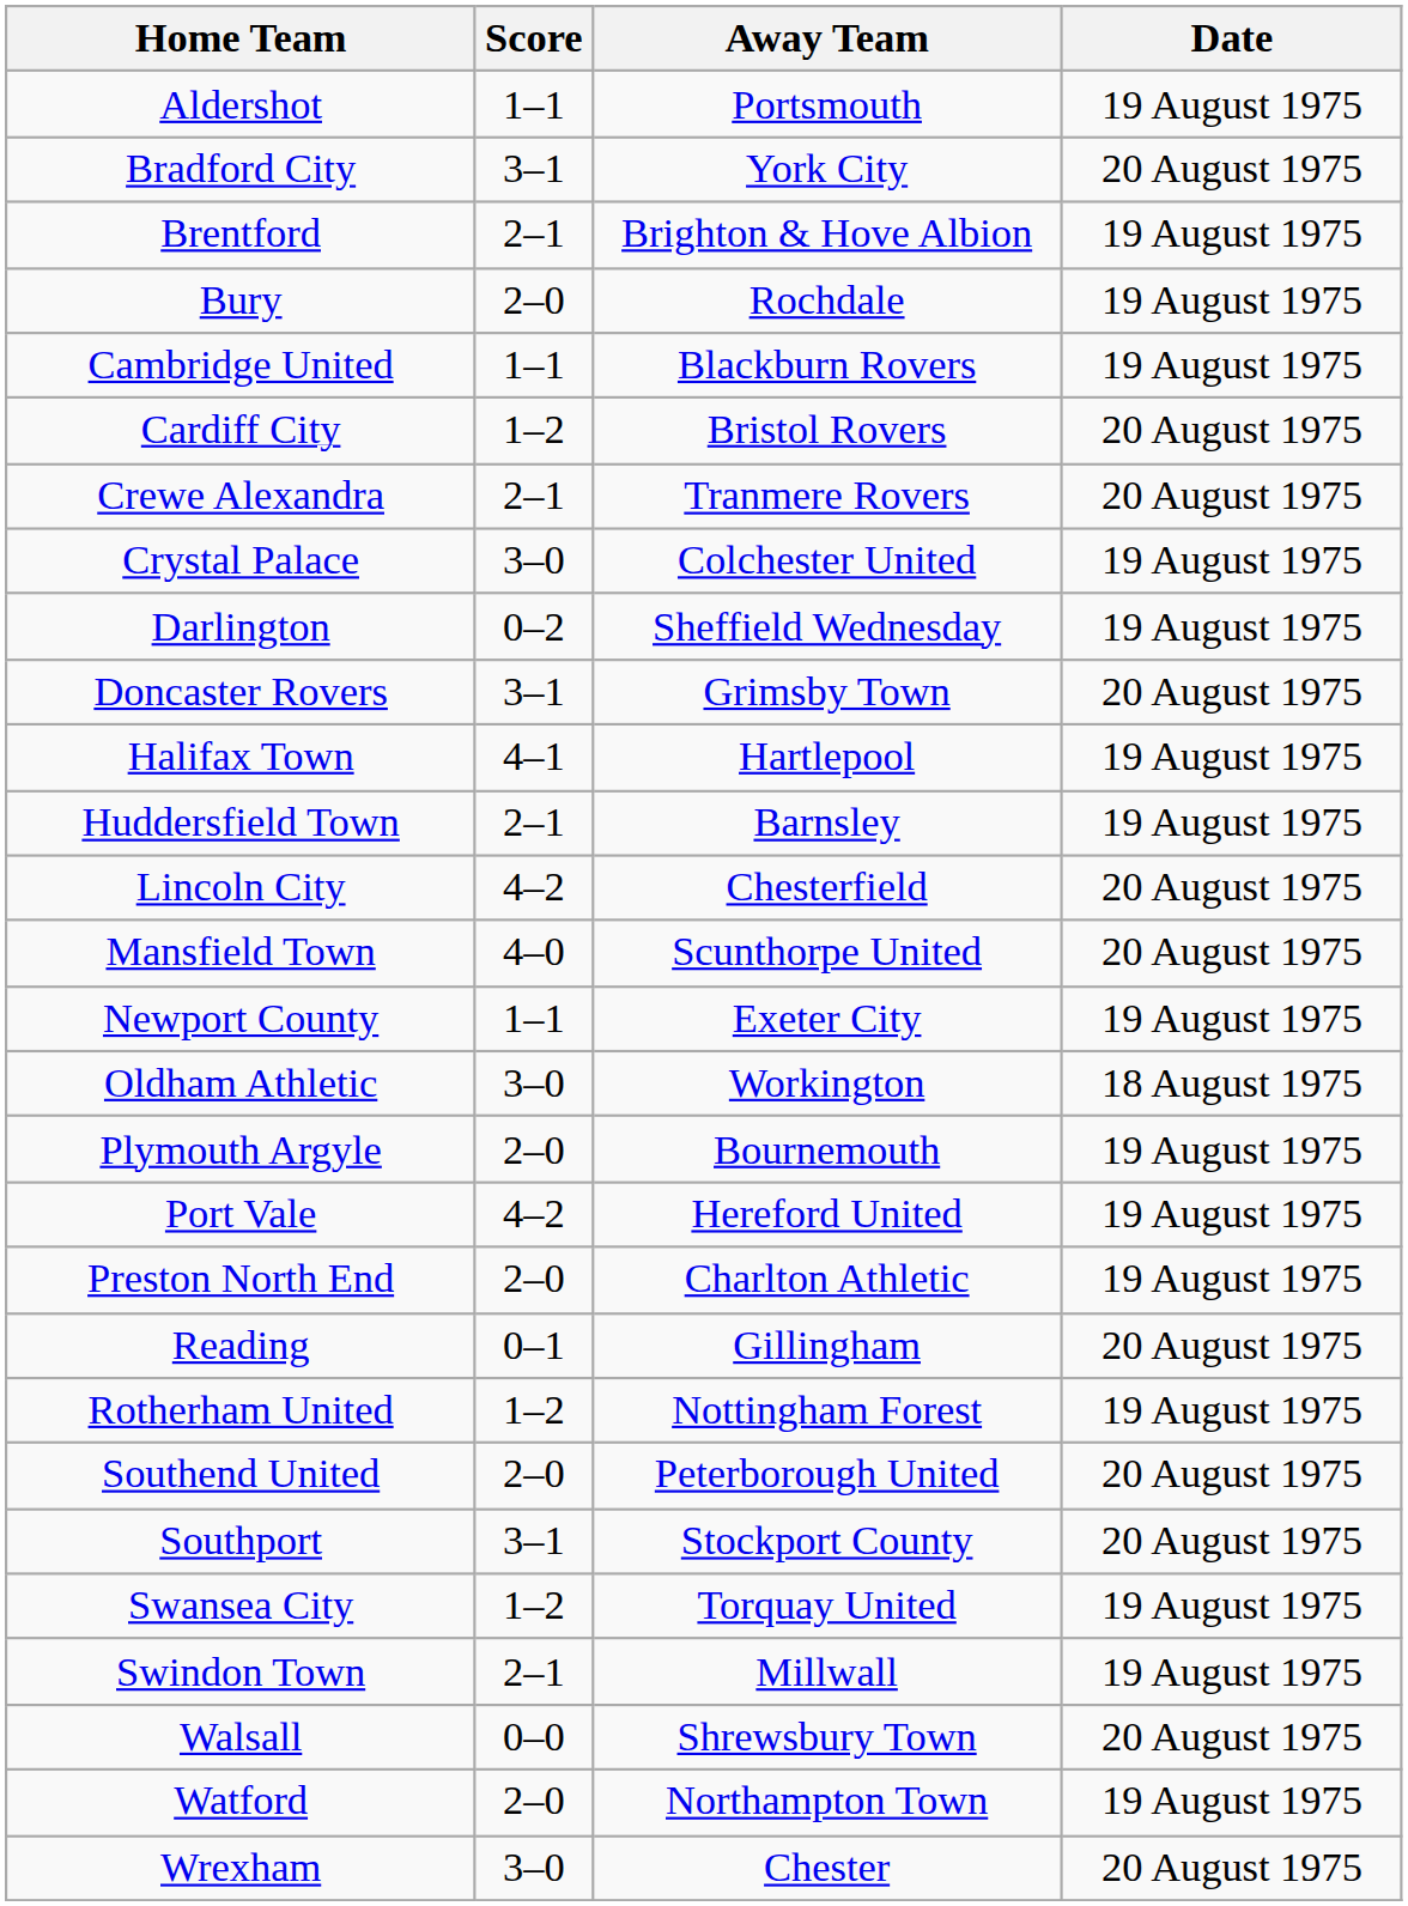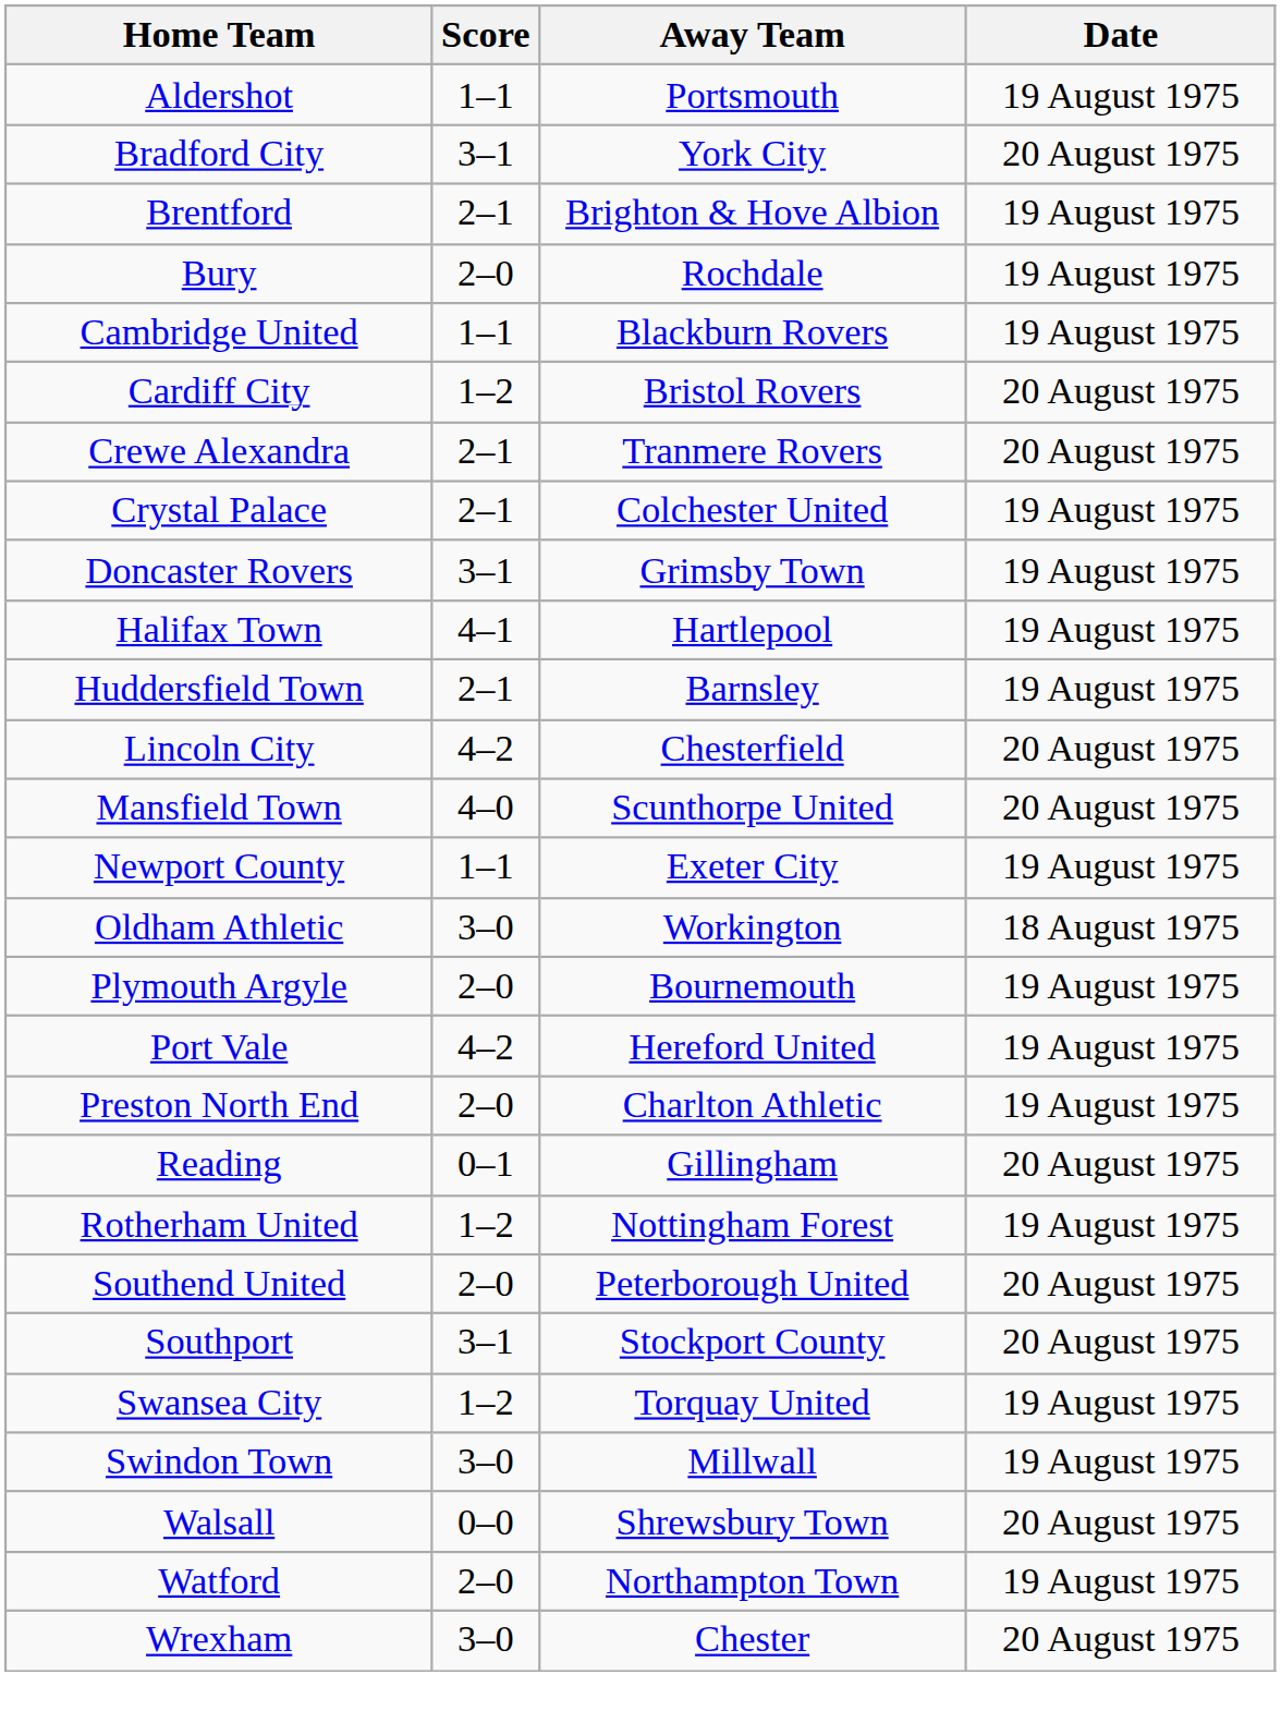Crystal Palace | Score: 3–0 -> 2–1
- row: Darlington | 0–2 | Sheffield Wednesday | 19 August 1975
Doncaster Rovers | Date: 20 August 1975 -> 19 August 1975
Swindon Town | Score: 2–1 -> 3–0
